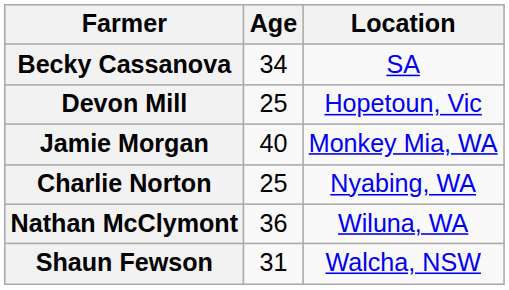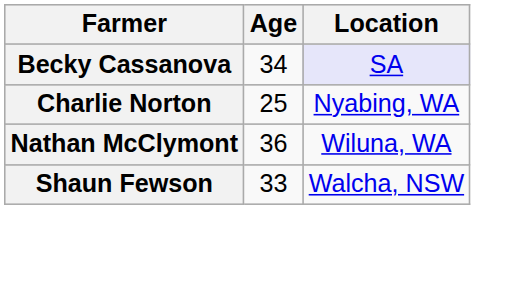Becky Cassanova | Location: no background -> lavender background
- row: Devon Mill | 25 | Hopetoun, Vic
- row: Jamie Morgan | 40 | Monkey Mia, WA
Shaun Fewson | Age: 31 -> 33
